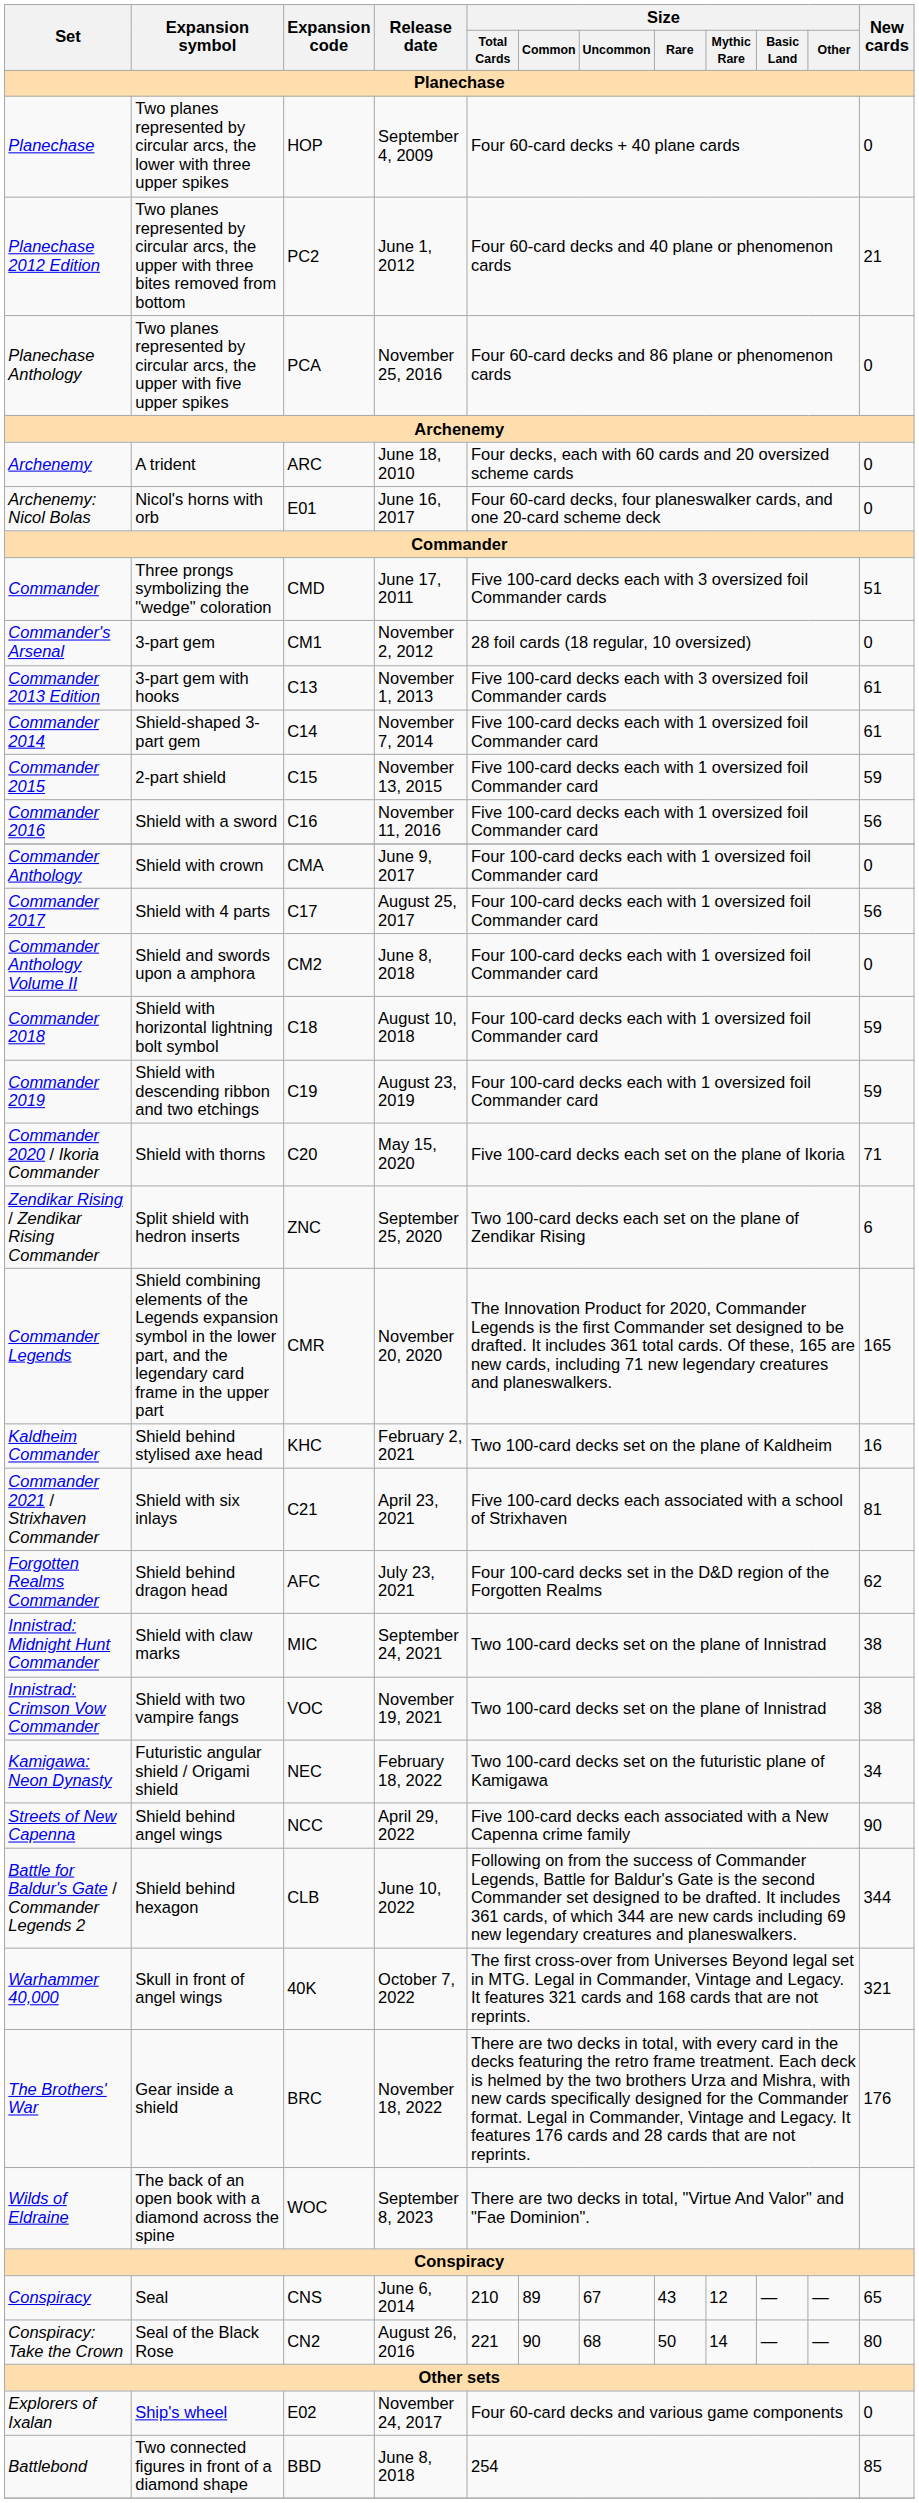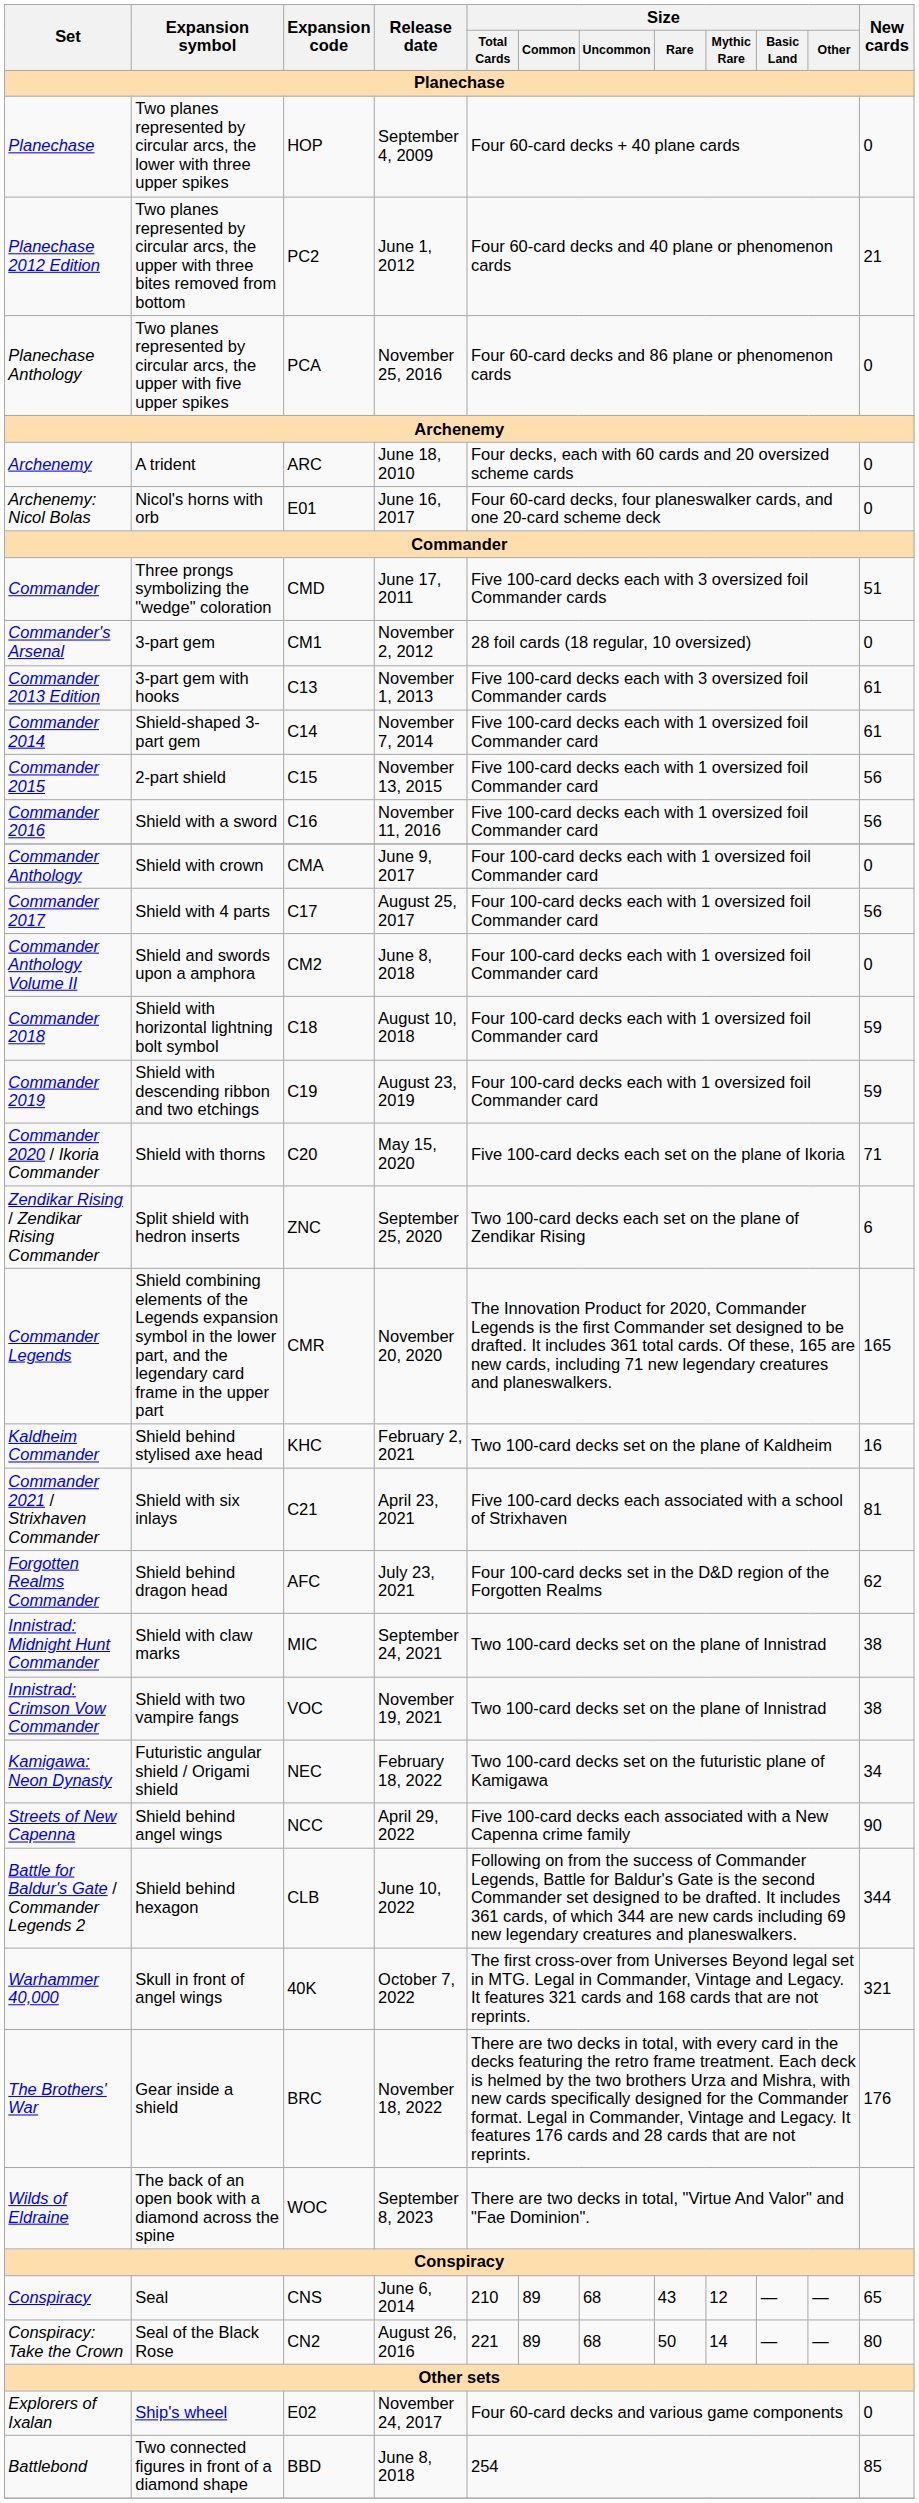2-part shield | New cards: 59 -> 56
Seal | Size / Uncommon: 67 -> 68
Seal of the Black Rose | Size / Common: 90 -> 89
